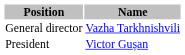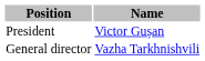rows swapped: President <-> General director
